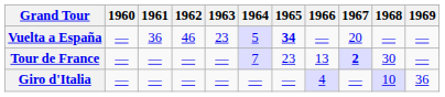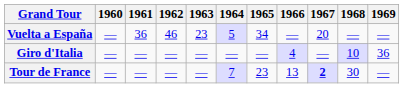Vuelta a España | 1965: bold -> normal
rows swapped: Giro d'Italia <-> Tour de France
